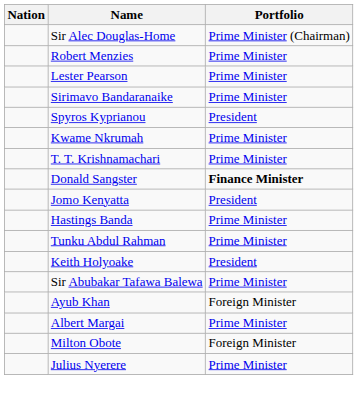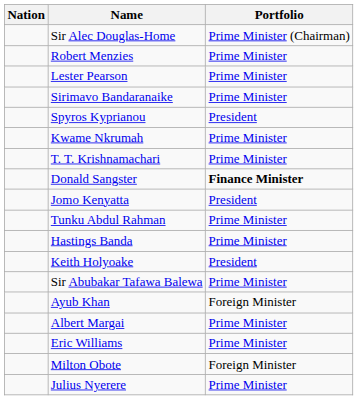rows swapped: Hastings Banda <-> Tunku Abdul Rahman
+ row: Eric Williams | Prime Minister
